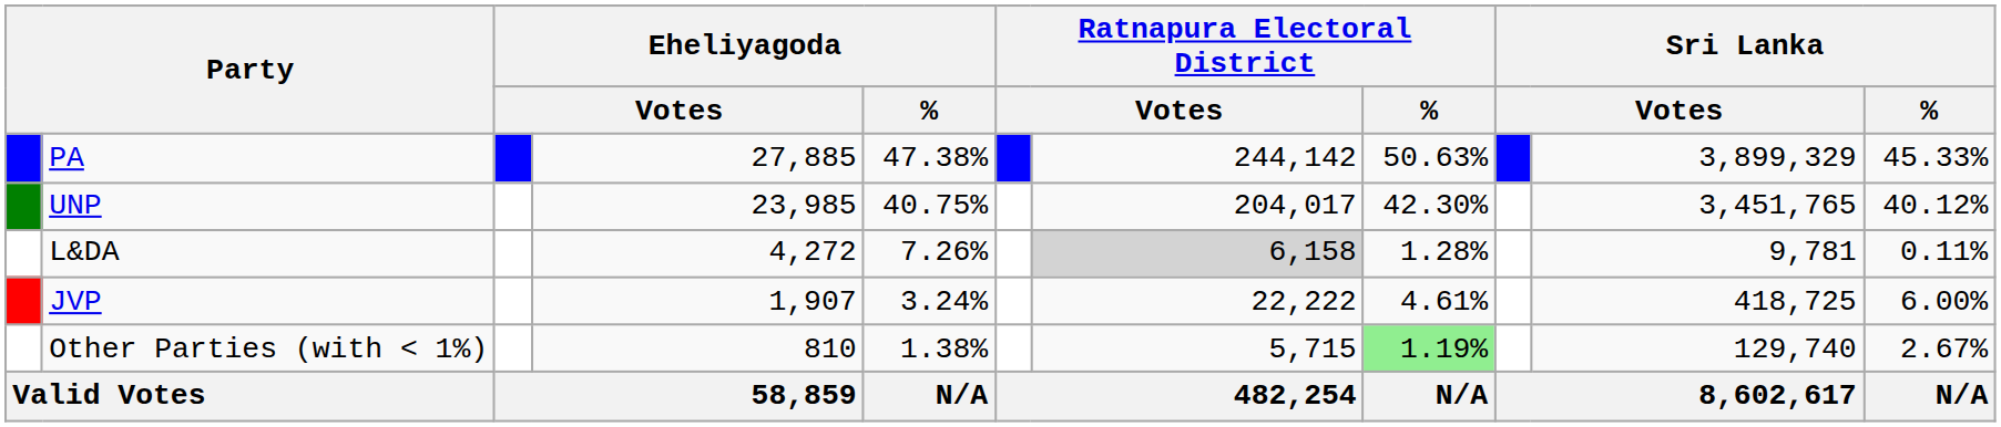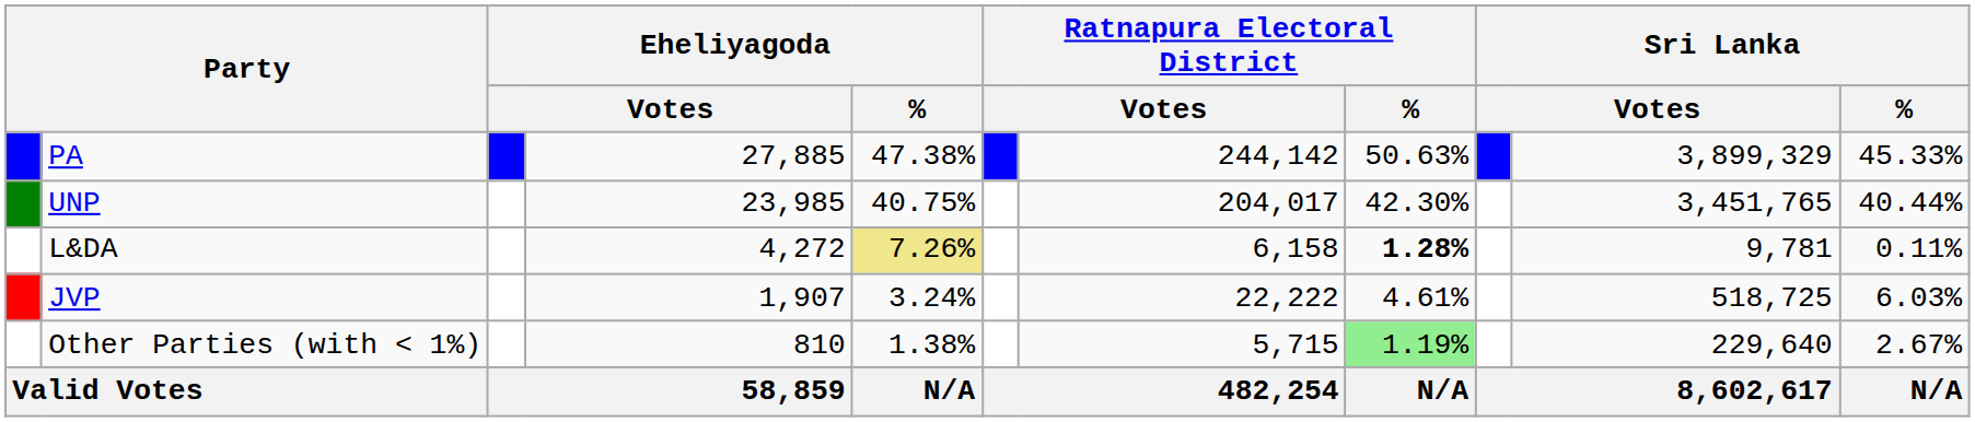UNP | Sri Lanka / %: 40.12% -> 40.44%
L&DA | Eheliyagoda / %: no background -> khaki background
L&DA | column 7: lightgrey background -> no background
L&DA | Ratnapura Electoral District / %: normal -> bold
JVP | column 10: 418,725 -> 518,725
JVP | Sri Lanka / %: 6.00% -> 6.03%
Other Parties (with < 1%) | column 10: 129,740 -> 229,640
